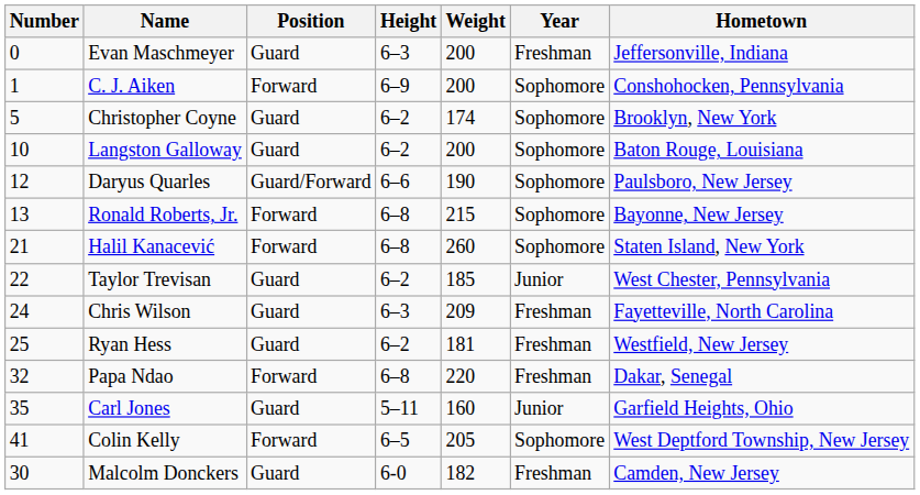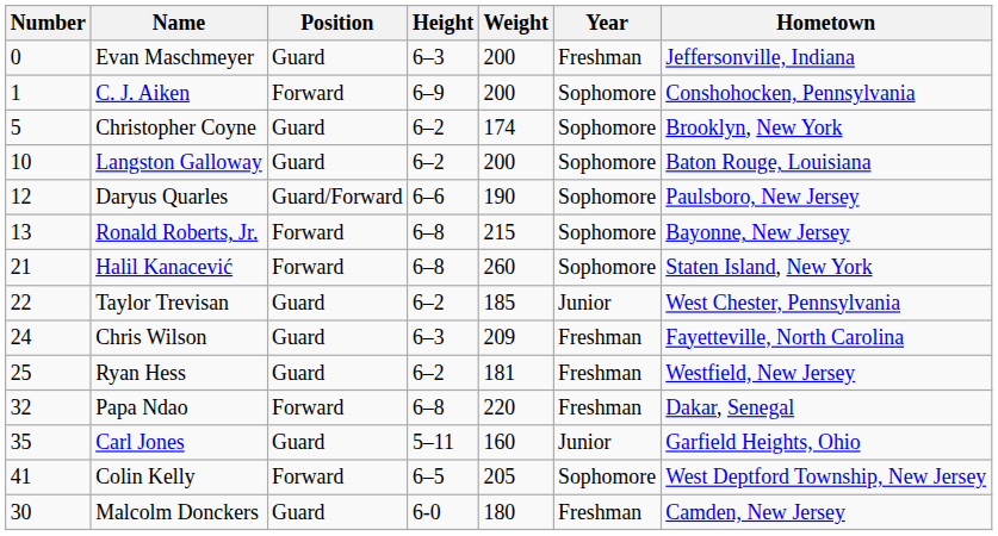Malcolm Donckers | Weight: 182 -> 180
